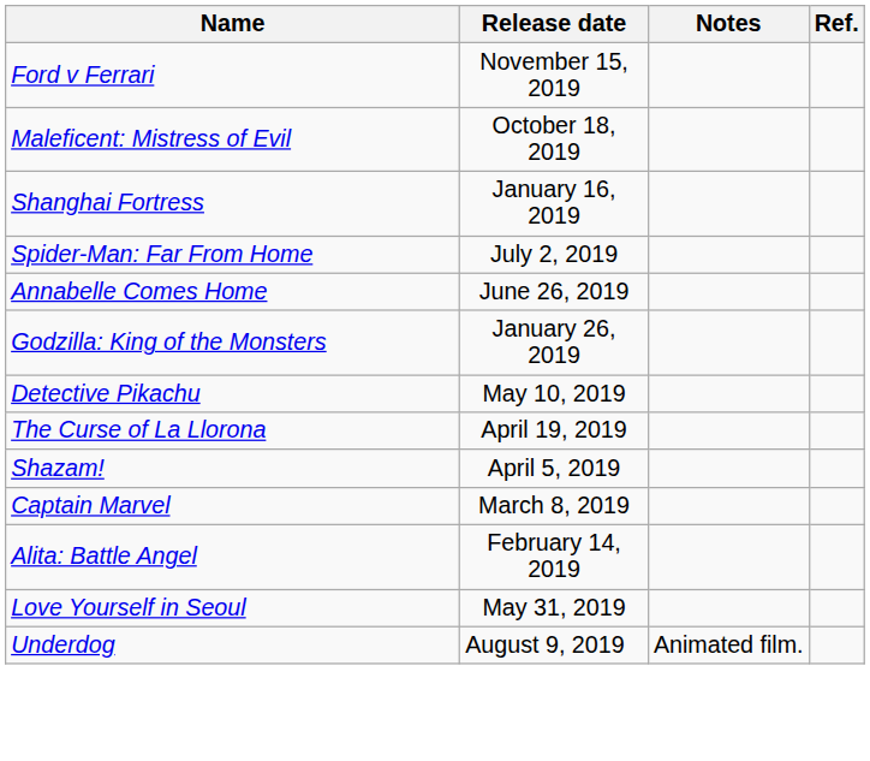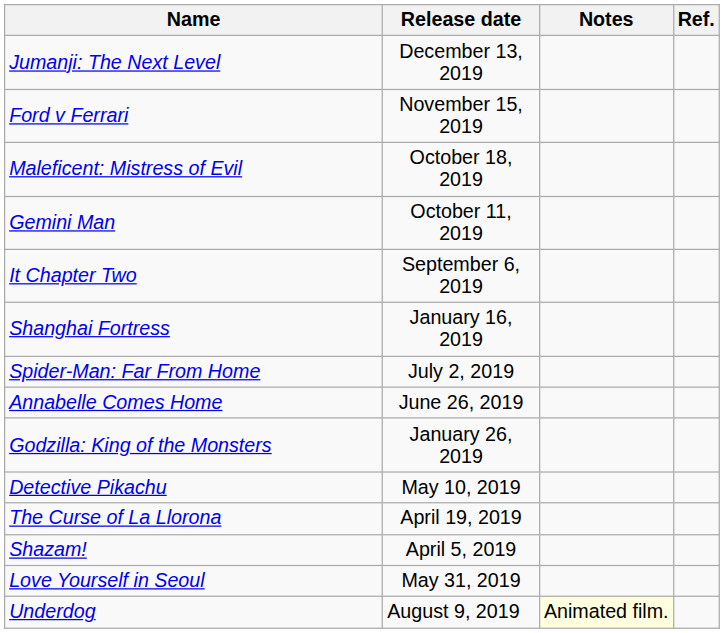+ row: Jumanji: The Next Level | December 13, 2019
+ row: Gemini Man | October 11, 2019
+ row: It Chapter Two | September 6, 2019
- row: Captain Marvel | March 8, 2019
- row: Alita: Battle Angel | February 14, 2019
Underdog | Notes: no background -> lightyellow background
